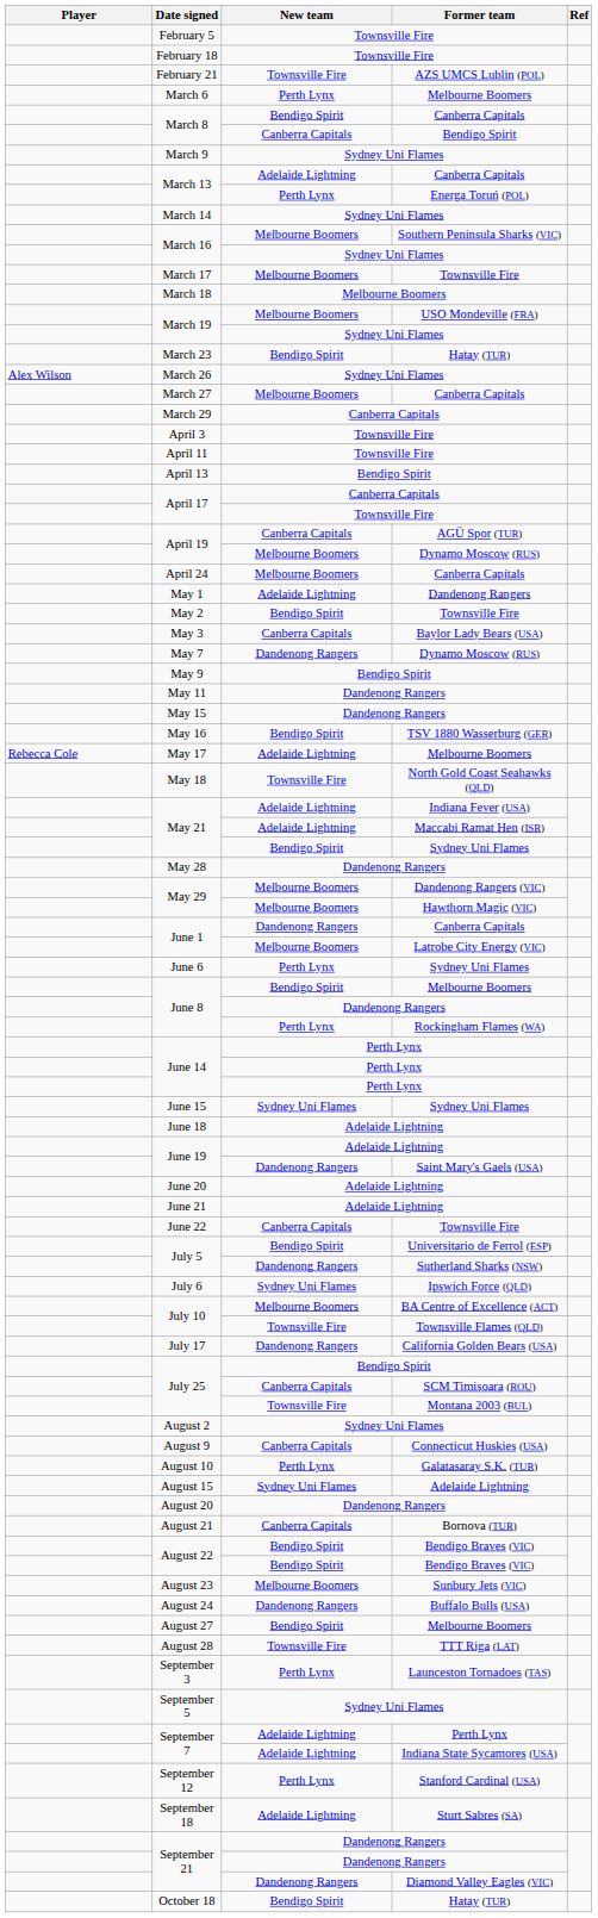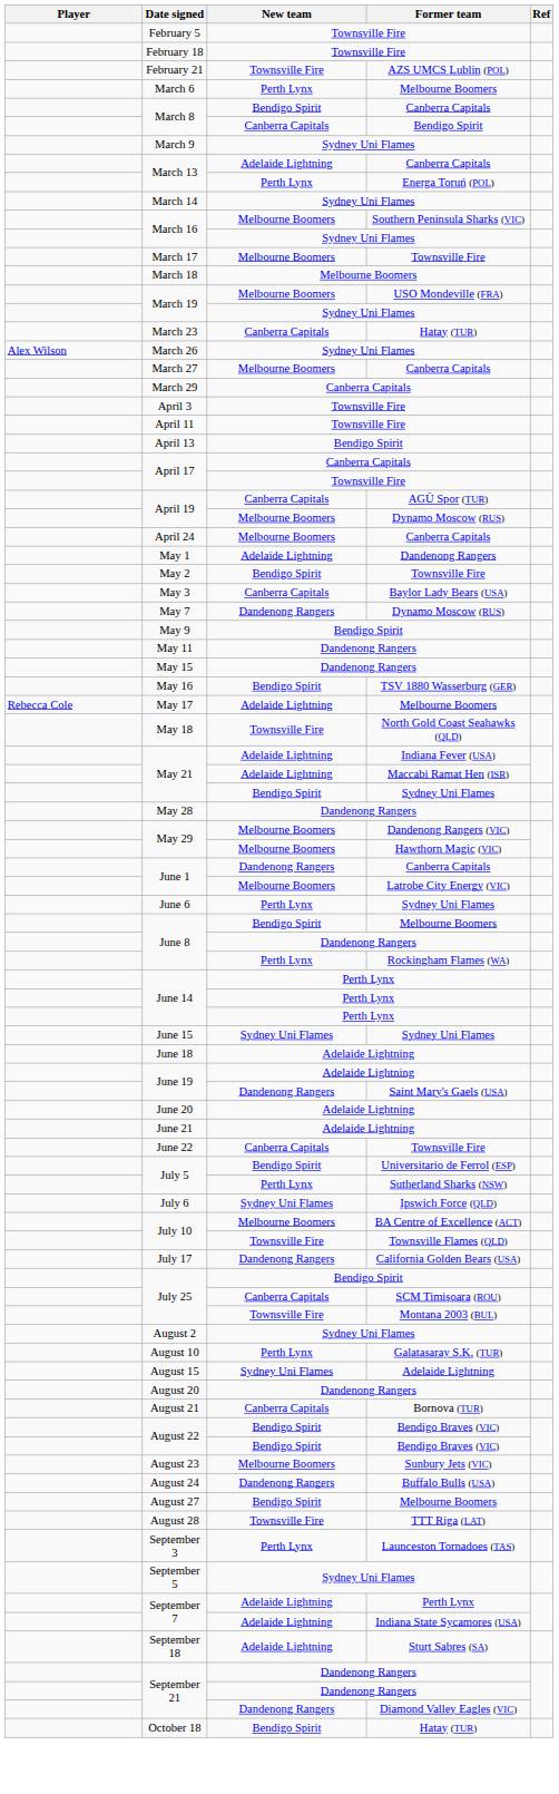March 23 | New team: Bendigo Spirit -> Canberra Capitals
July 5 / Sutherland Sharks (NSW) | New team: Dandenong Rangers -> Perth Lynx
- row: August 9 | Canberra Capitals | Connecticut Huskies (USA)
- row: September 12 | Perth Lynx | Stanford Cardinal (USA)
